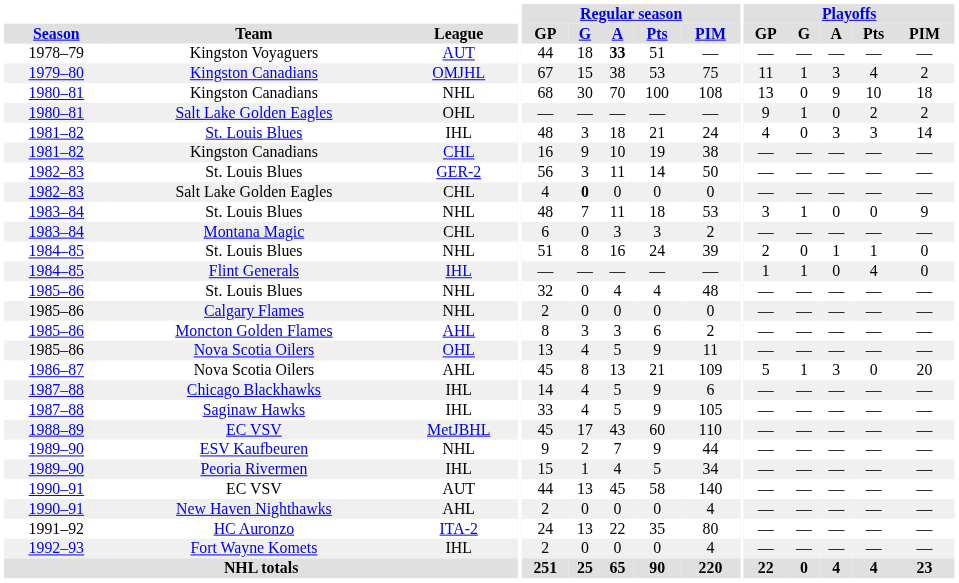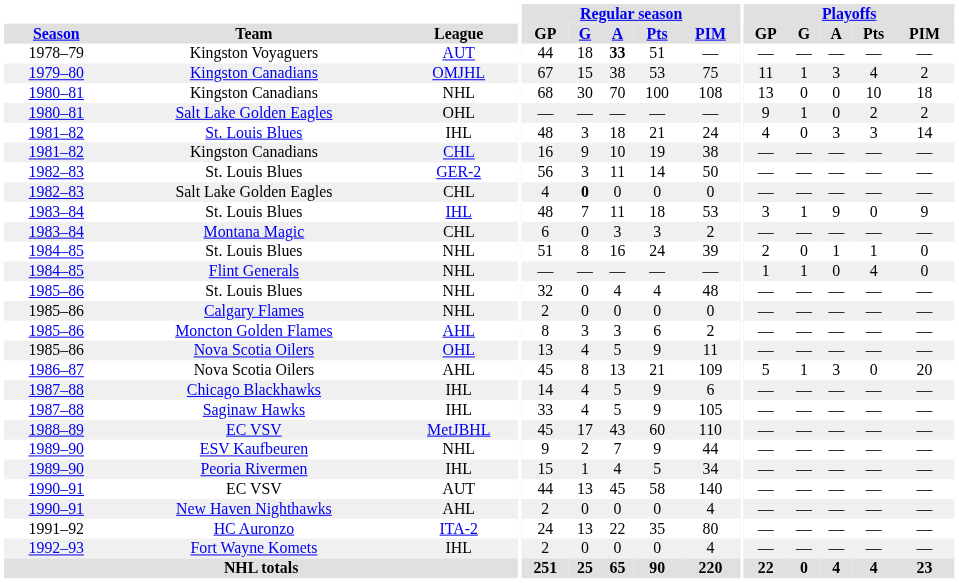1980–81 / Kingston Canadians | Playoffs / A: 9 -> 0
1983–84 / St. Louis Blues | League: NHL -> IHL
1983–84 / St. Louis Blues | Playoffs / A: 0 -> 9
Flint Generals | League: IHL -> NHL
